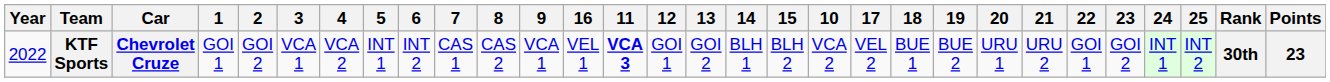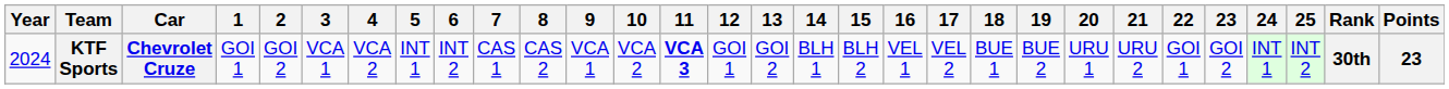columns swapped: 10 <-> 16
KTF Sports | Year: 2022 -> 2024
